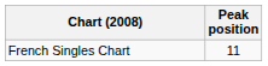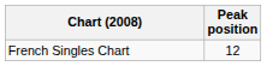French Singles Chart | Peak position: 11 -> 12
